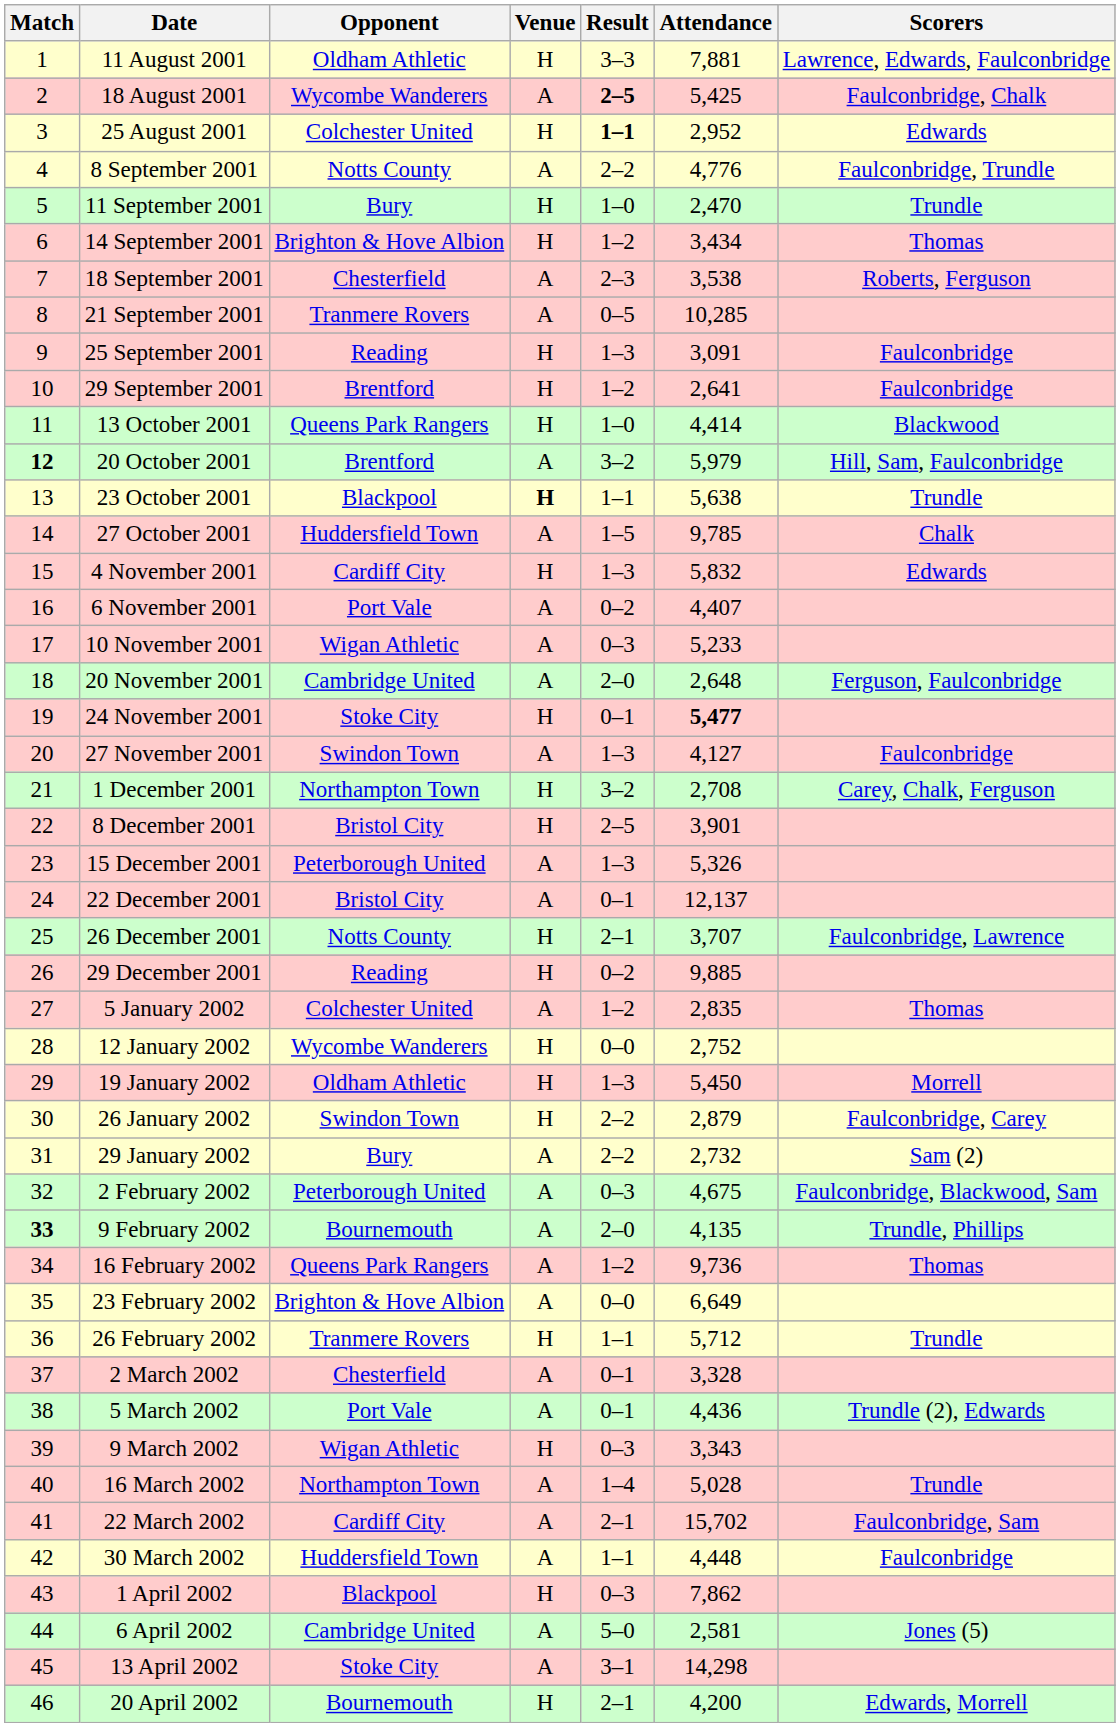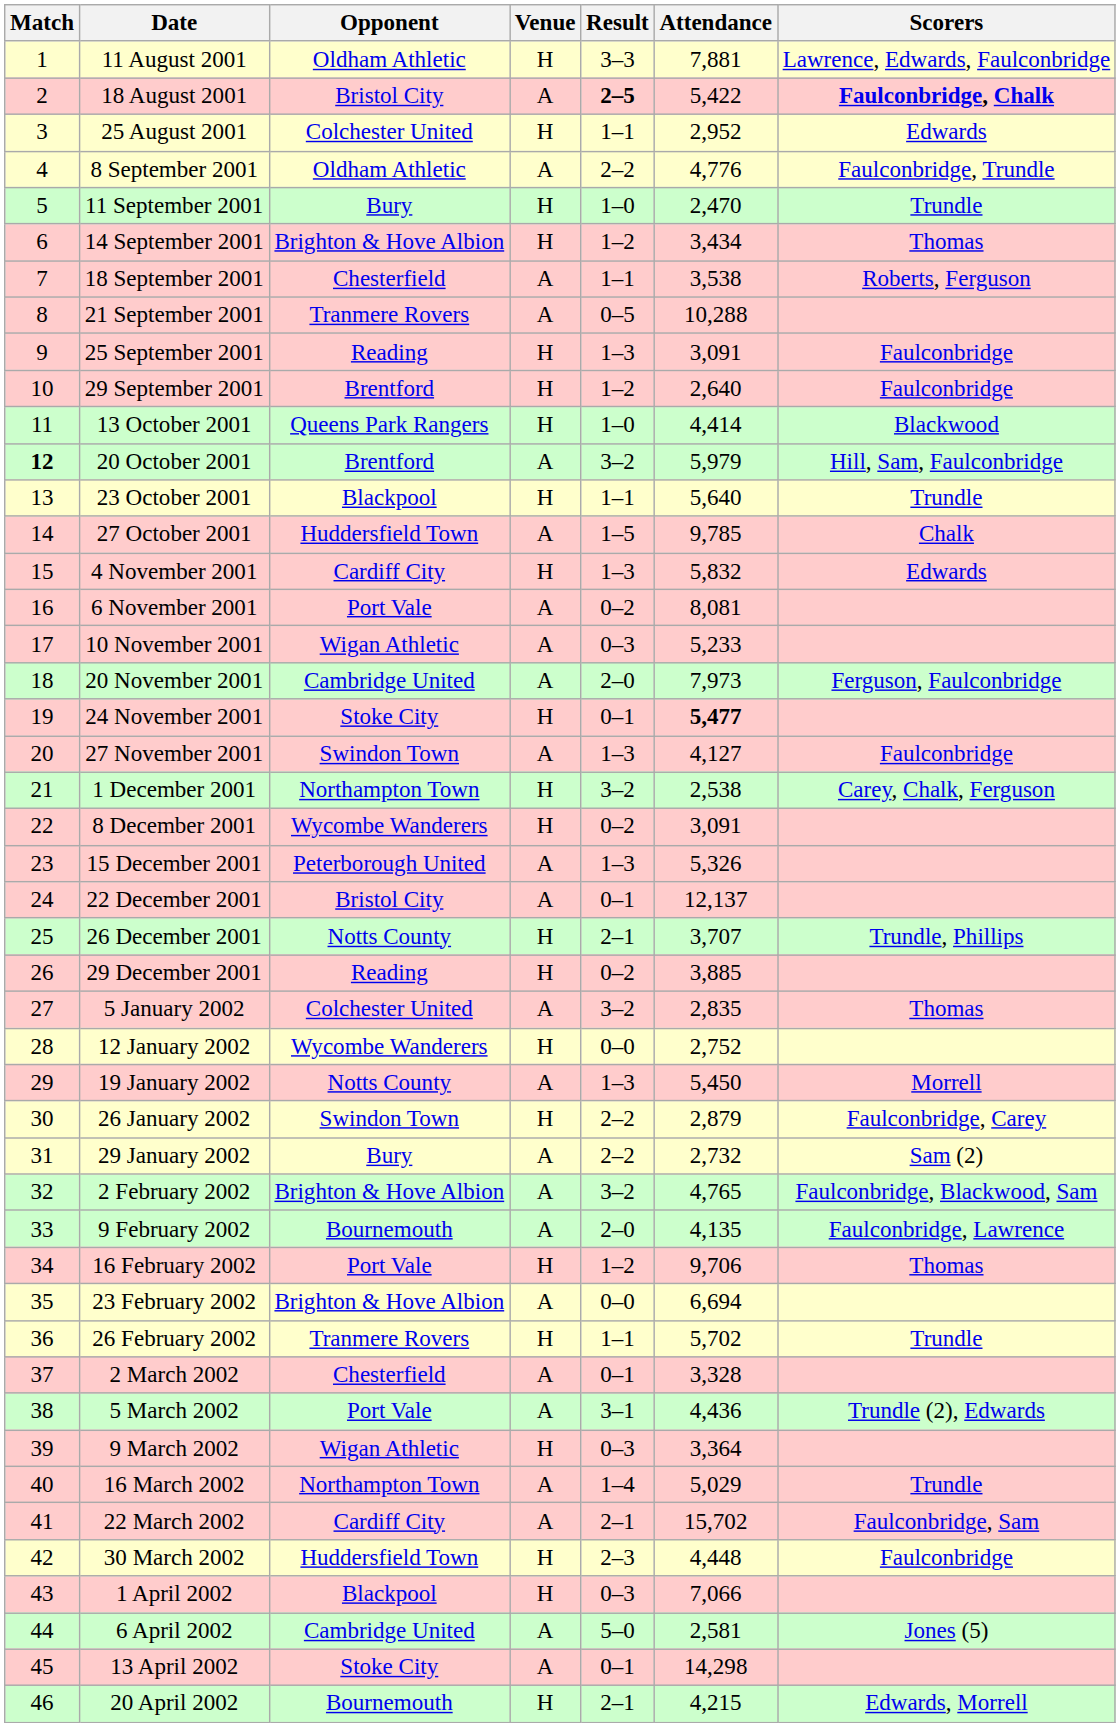18 August 2001 | Opponent: Wycombe Wanderers -> Bristol City
18 August 2001 | Attendance: 5,425 -> 5,422
18 August 2001 | Scorers: normal -> bold
25 August 2001 | Result: bold -> normal
8 September 2001 | Opponent: Notts County -> Oldham Athletic
18 September 2001 | Result: 2–3 -> 1–1
21 September 2001 | Attendance: 10,285 -> 10,288
29 September 2001 | Attendance: 2,641 -> 2,640
23 October 2001 | Venue: bold -> normal
23 October 2001 | Attendance: 5,638 -> 5,640
6 November 2001 | Attendance: 4,407 -> 8,081
20 November 2001 | Attendance: 2,648 -> 7,973
1 December 2001 | Attendance: 2,708 -> 2,538
8 December 2001 | Opponent: Bristol City -> Wycombe Wanderers
8 December 2001 | Result: 2–5 -> 0–2
8 December 2001 | Attendance: 3,901 -> 3,091
26 December 2001 | Scorers: Faulconbridge, Lawrence -> Trundle, Phillips
29 December 2001 | Attendance: 9,885 -> 3,885
5 January 2002 | Result: 1–2 -> 3–2
19 January 2002 | Opponent: Oldham Athletic -> Notts County
19 January 2002 | Venue: H -> A
2 February 2002 | Opponent: Peterborough United -> Brighton & Hove Albion
2 February 2002 | Result: 0–3 -> 3–2
2 February 2002 | Attendance: 4,675 -> 4,765
9 February 2002 | Match: bold -> normal
9 February 2002 | Scorers: Trundle, Phillips -> Faulconbridge, Lawrence
16 February 2002 | Opponent: Queens Park Rangers -> Port Vale
16 February 2002 | Venue: A -> H
16 February 2002 | Attendance: 9,736 -> 9,706
23 February 2002 | Attendance: 6,649 -> 6,694
26 February 2002 | Attendance: 5,712 -> 5,702
5 March 2002 | Result: 0–1 -> 3–1
9 March 2002 | Attendance: 3,343 -> 3,364
16 March 2002 | Attendance: 5,028 -> 5,029
30 March 2002 | Venue: A -> H
30 March 2002 | Result: 1–1 -> 2–3
1 April 2002 | Attendance: 7,862 -> 7,066
13 April 2002 | Result: 3–1 -> 0–1
20 April 2002 | Attendance: 4,200 -> 4,215
